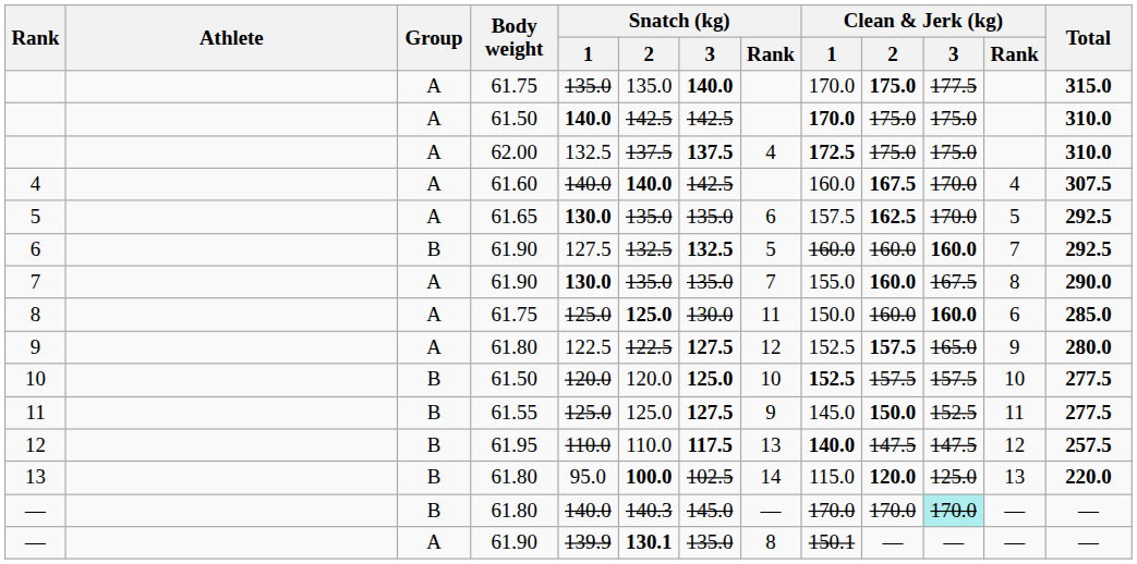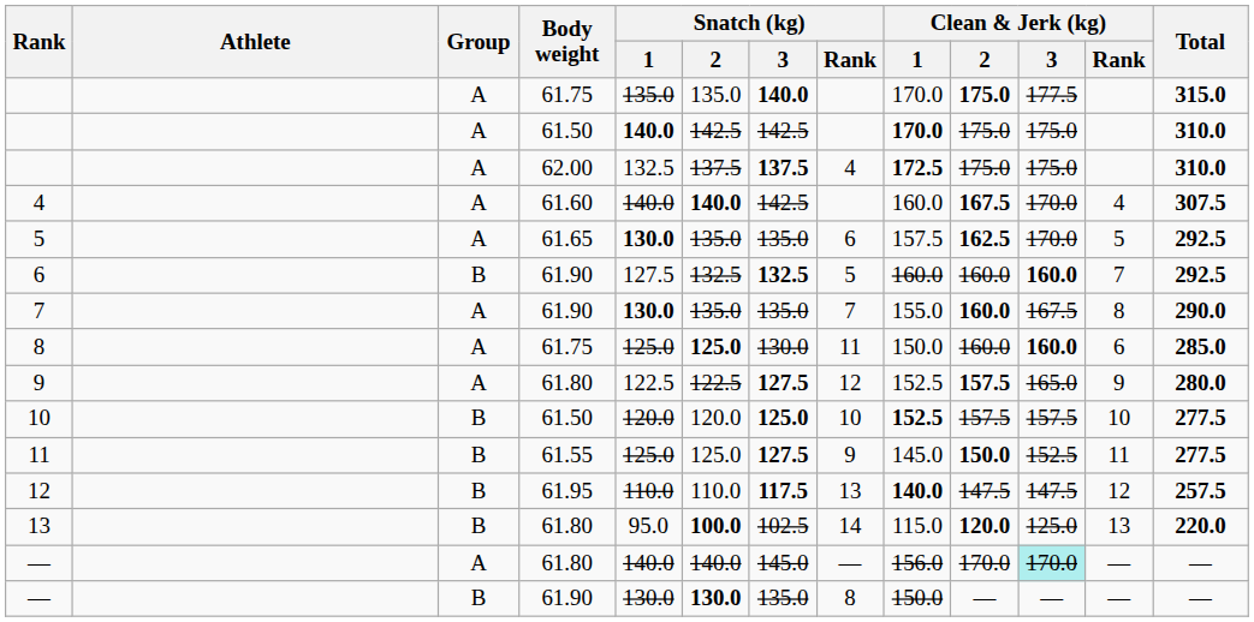— / 61.80 | Group: B -> A
— / 61.80 | Snatch (kg) / 2: 140.3 -> 140.0
— / 61.80 | Clean & Jerk (kg) / 1: 170.0 -> 156.0
— / 61.90 | Group: A -> B
— / 61.90 | Snatch (kg) / 1: 139.9 -> 130.0
— / 61.90 | Snatch (kg) / 2: 130.1 -> 130.0
— / 61.90 | Clean & Jerk (kg) / 1: 150.1 -> 150.0
